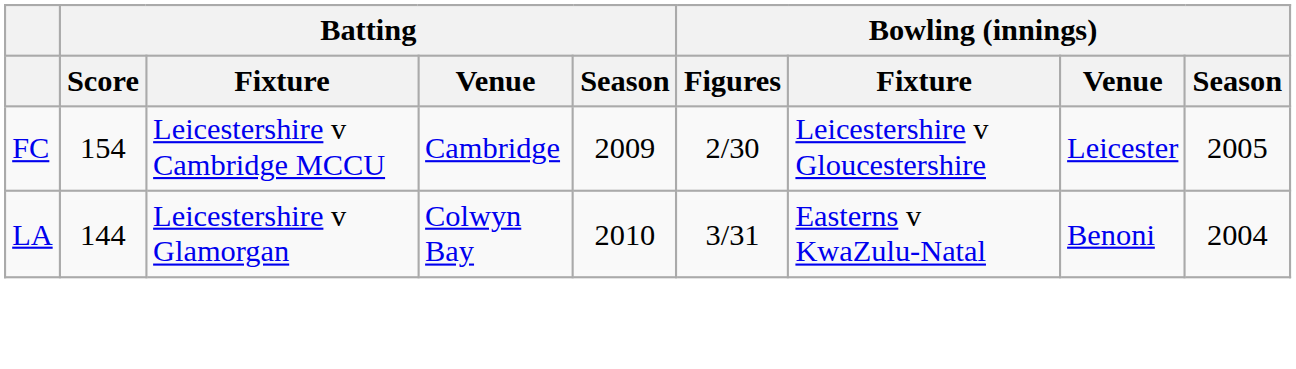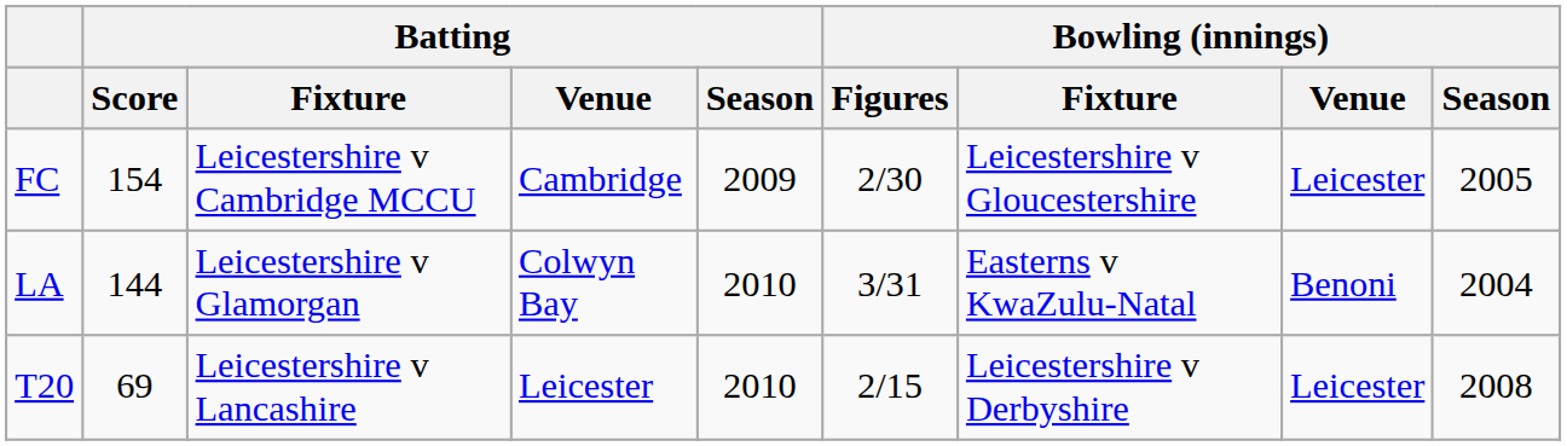+ row: T20 | 69 | Leicestershire v Lancashire | Leicester | 2010 | 2/15 | Leicestershire v Derbyshire | Leicester | 2008
